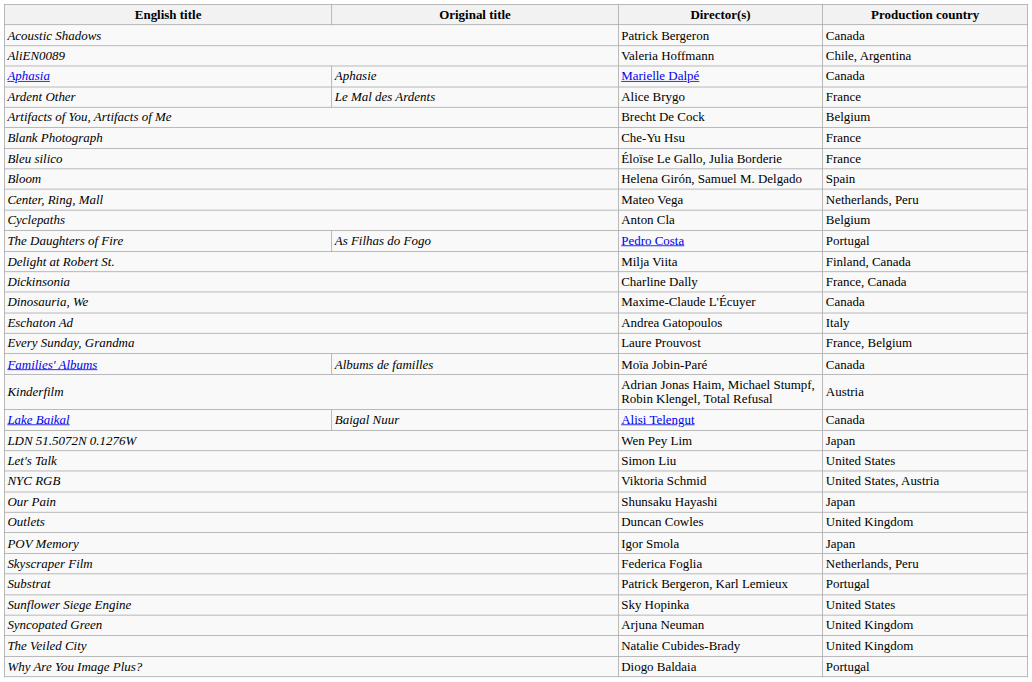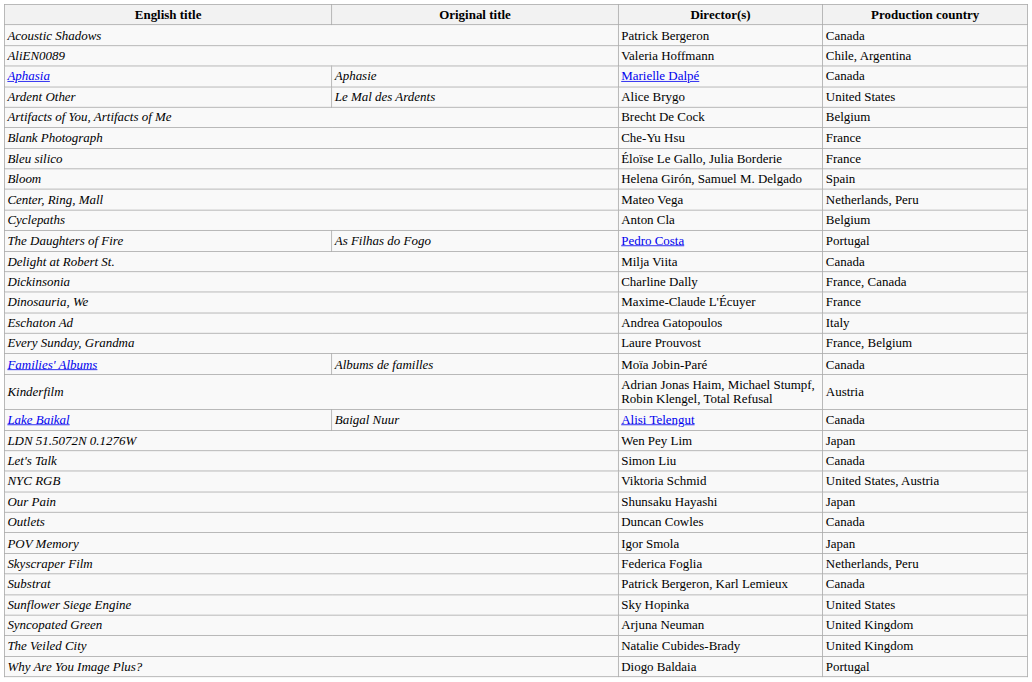Ardent Other | Production country: France -> United States
Delight at Robert St. | Production country: Finland, Canada -> Canada
Dinosauria, We | Production country: Canada -> France
Let's Talk | Production country: United States -> Canada
Outlets | Production country: United Kingdom -> Canada
Substrat | Production country: Portugal -> Canada
